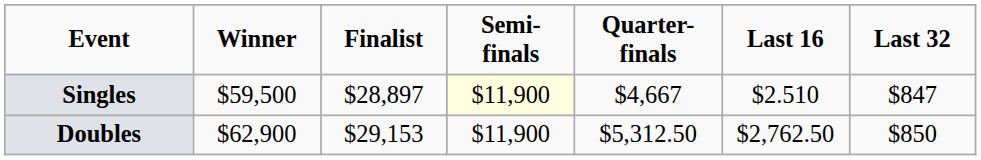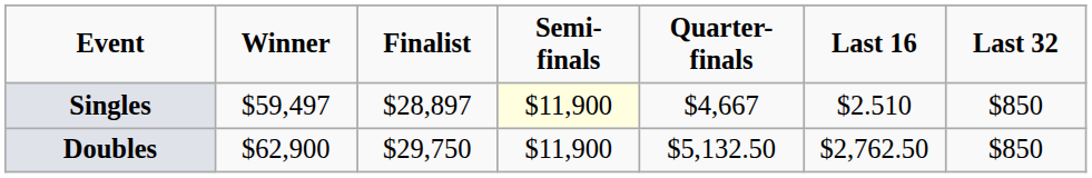Singles | Winner: $59,500 -> $59,497
Singles | Last 32: $847 -> $850
Doubles | Finalist: $29,153 -> $29,750
Doubles | Quarter-finals: $5,312.50 -> $5,132.50
